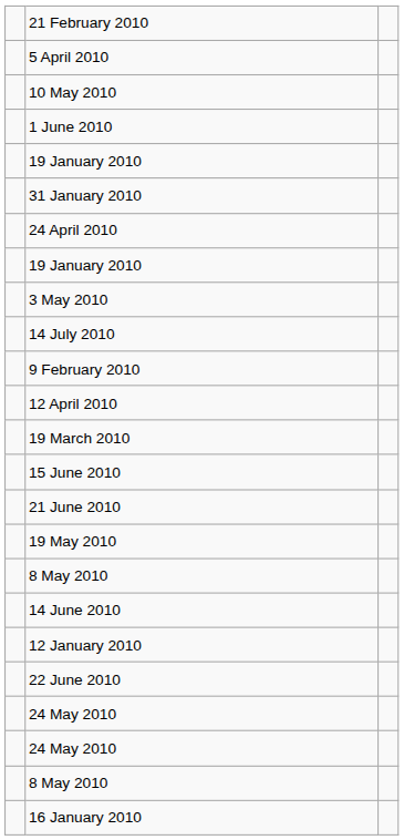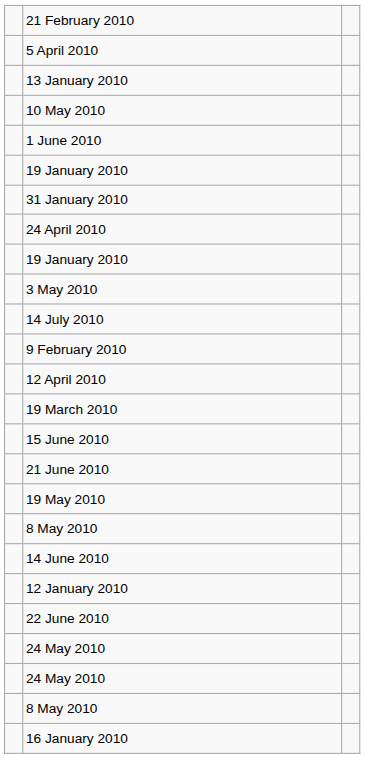+ row: 13 January 2010
